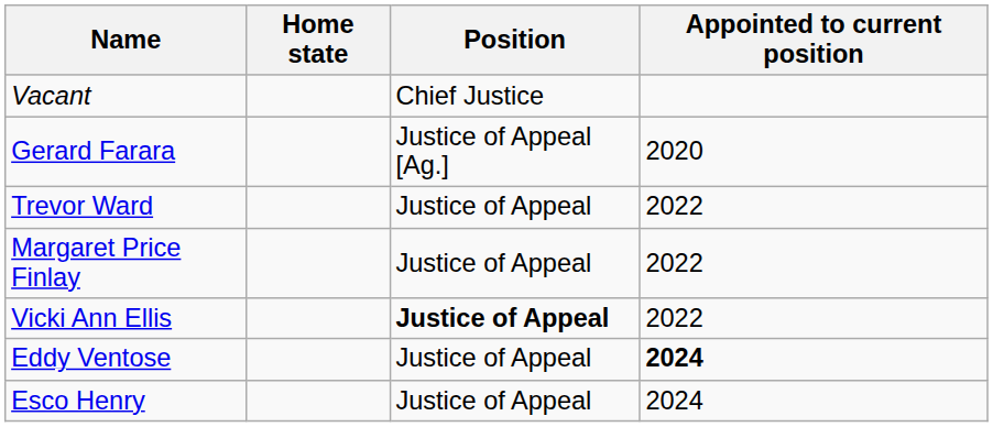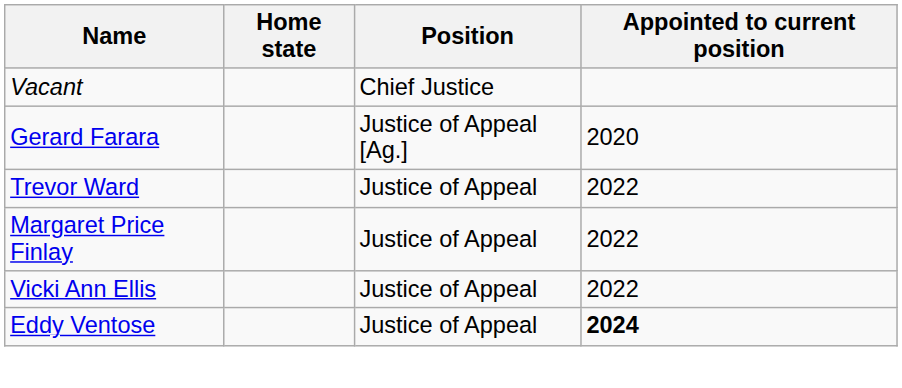Vicki Ann Ellis | Position: bold -> normal
- row: Esco Henry | Justice of Appeal | 2024
